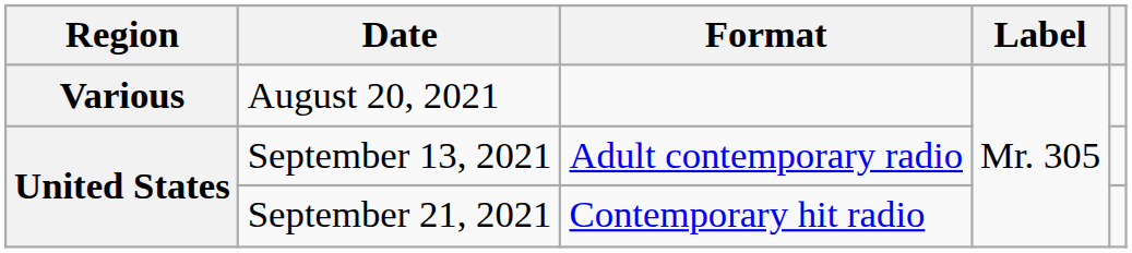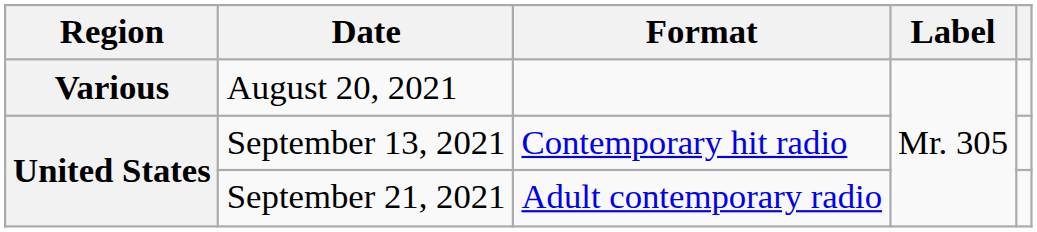September 13, 2021 | Format: Adult contemporary radio -> Contemporary hit radio
September 21, 2021 | Format: Contemporary hit radio -> Adult contemporary radio
